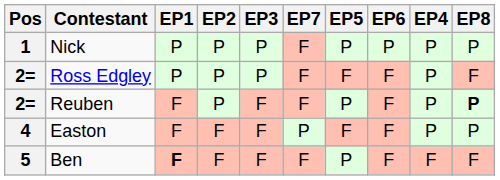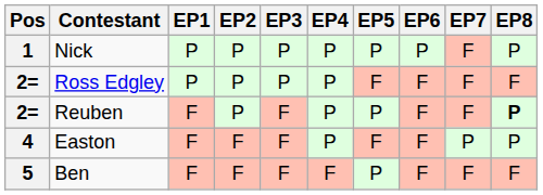columns swapped: EP4 <-> EP7
Ben | EP1: bold -> normal
